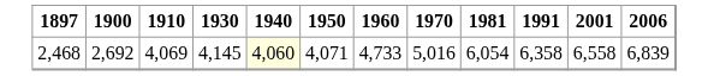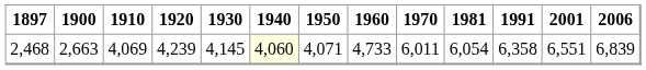+ column: 1920 | 4,239
2,468 | 1900: 2,692 -> 2,663
2,468 | 1970: 5,016 -> 6,011
2,468 | 2001: 6,558 -> 6,551
